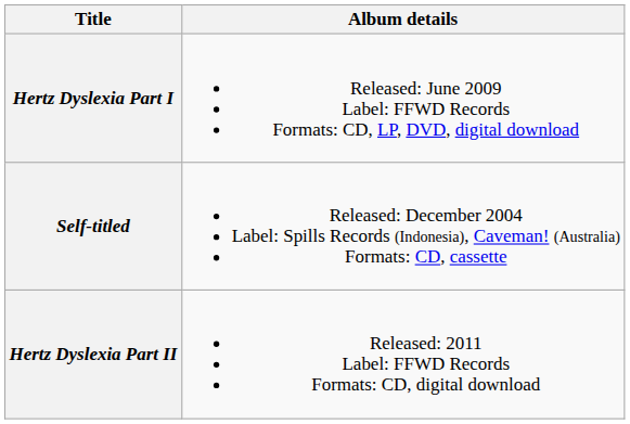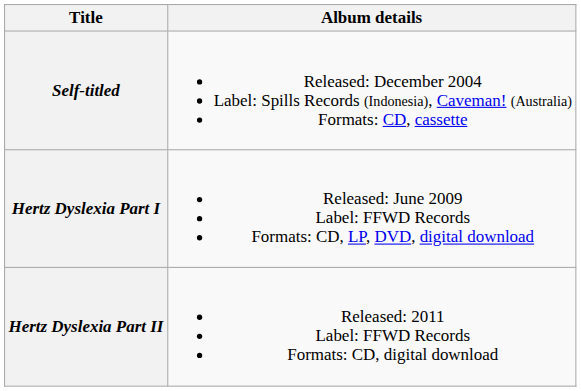rows swapped: Self-titled <-> Hertz Dyslexia Part I
